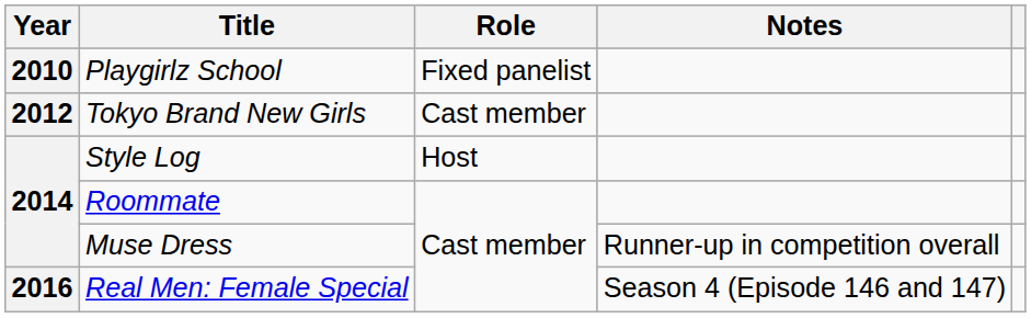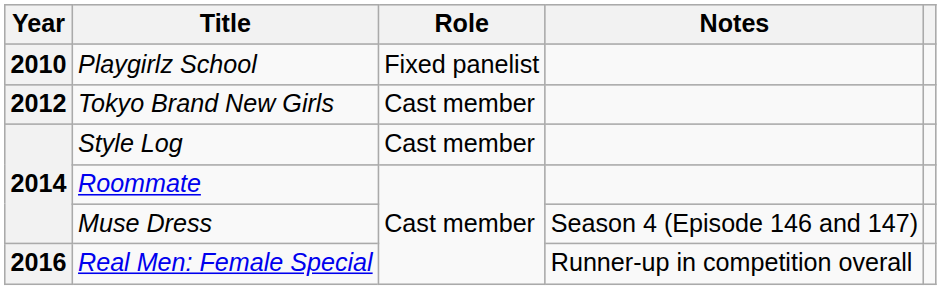Style Log | Role: Host -> Cast member
Muse Dress | Notes: Runner-up in competition overall -> Season 4 (Episode 146 and 147)
Real Men: Female Special | Notes: Season 4 (Episode 146 and 147) -> Runner-up in competition overall
